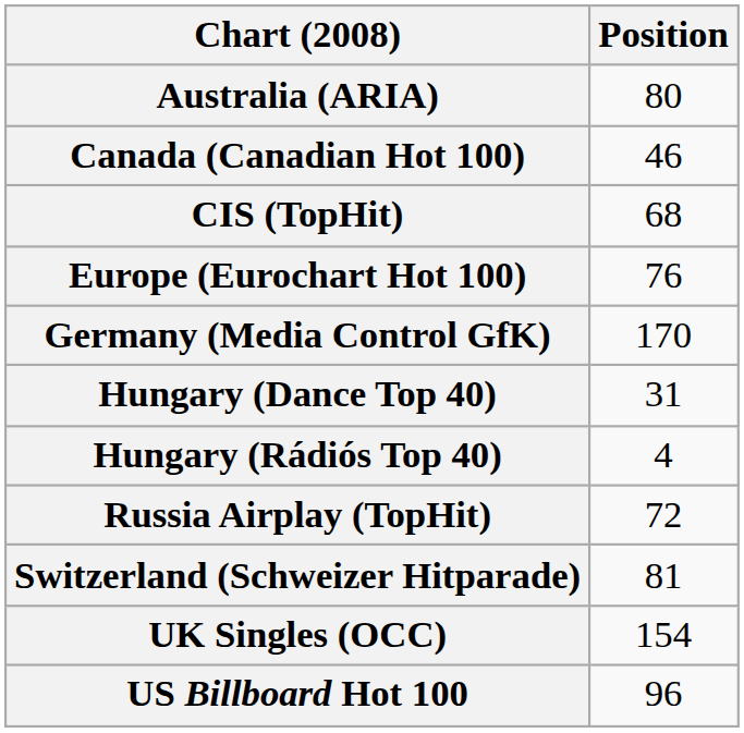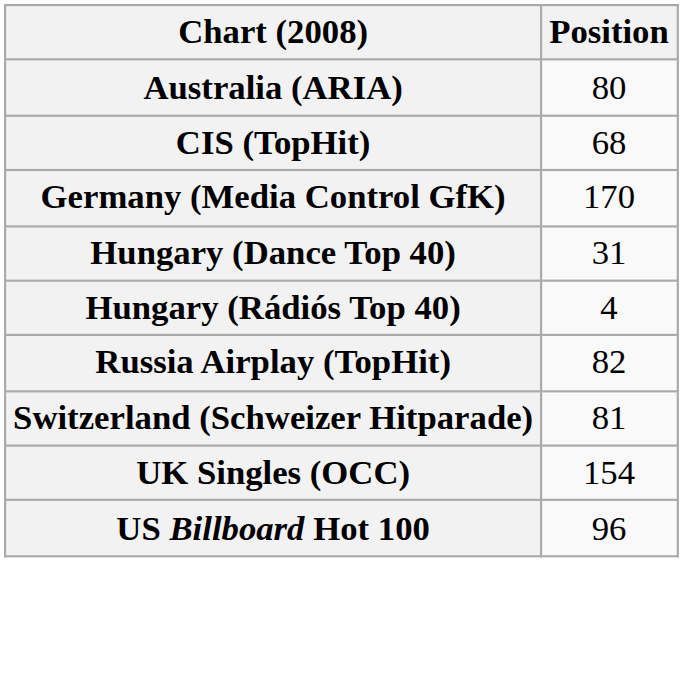- row: Canada (Canadian Hot 100) | 46
- row: Europe (Eurochart Hot 100) | 76
Russia Airplay (TopHit) | Position: 72 -> 82
